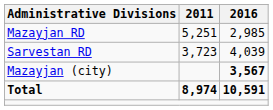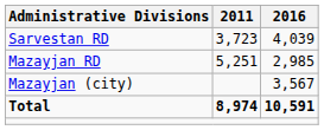rows swapped: Mazayjan RD <-> Sarvestan RD
Mazayjan (city) | 2016: bold -> normal
